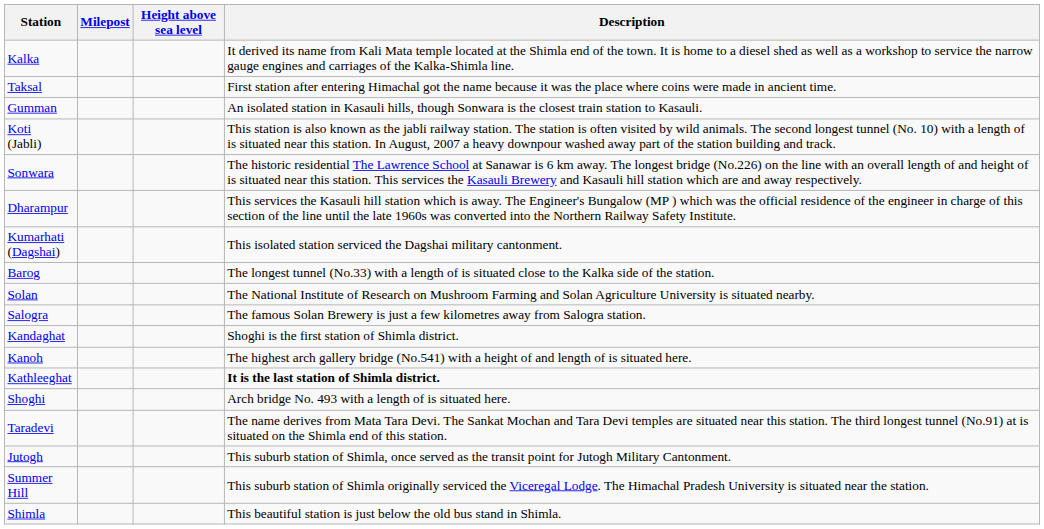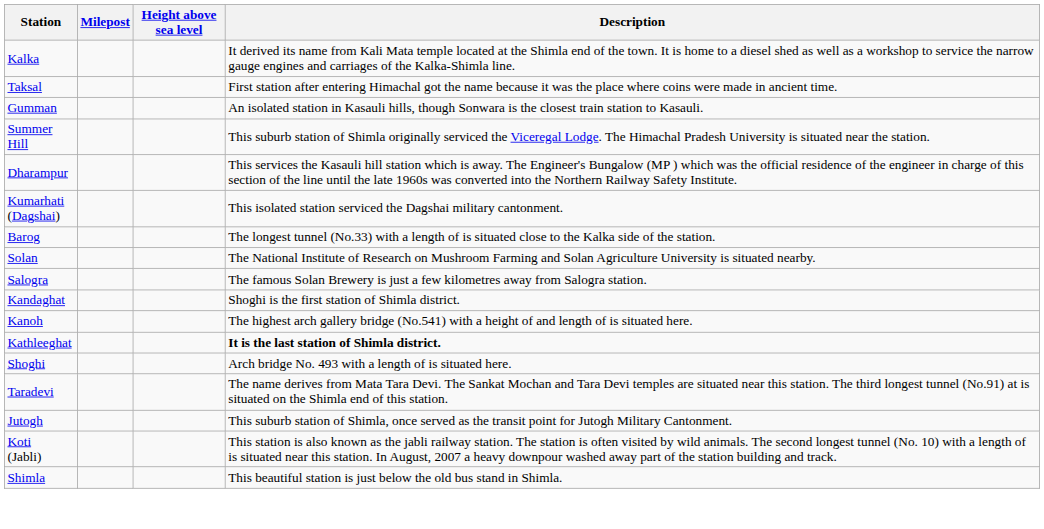rows swapped: Koti (Jabli) <-> Summer Hill
- row: Sonwara | The historic residential The Lawrence School at Sanawar is 6 km away. The longest bridge (No.226) on the line with an overall length of and height of is situated near this station. This services the Kasauli Brewery and Kasauli hill station which are and away respectively.
